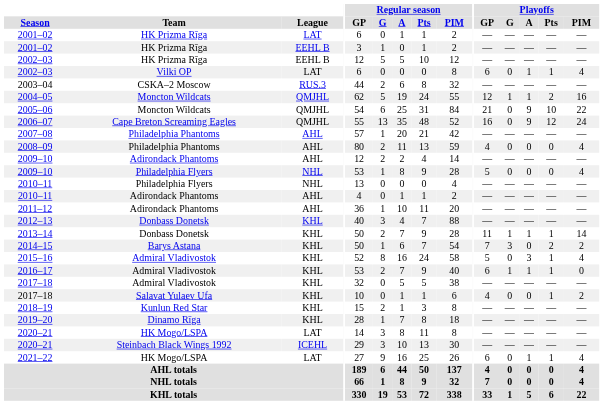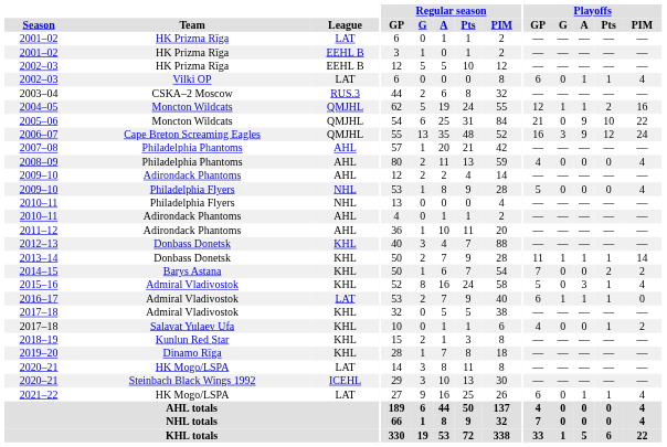2006–07 | Playoffs / G: 0 -> 3
2014–15 | Playoffs / G: 3 -> 0
2016–17 | League: KHL -> LAT
